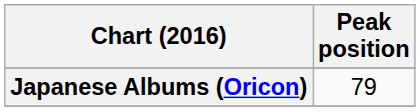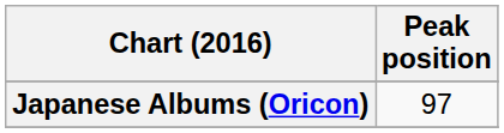Japanese Albums (Oricon) | Peak position: 79 -> 97
